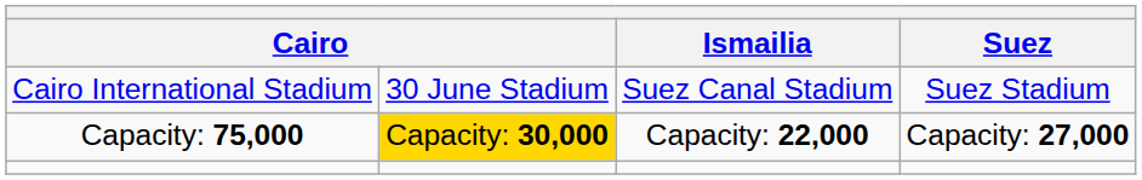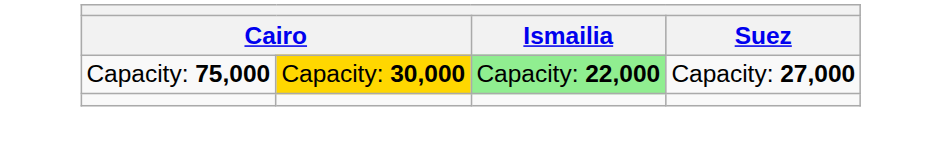- row: Cairo International Stadium | 30 June Stadium | Suez Canal Stadium | Suez Stadium
Capacity: 75,000 | Ismailia: no background -> lightgreen background
